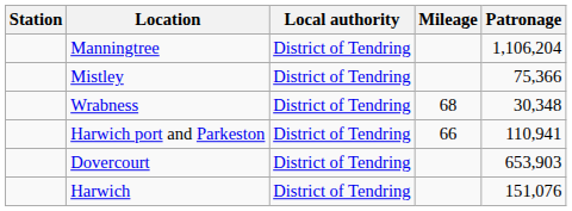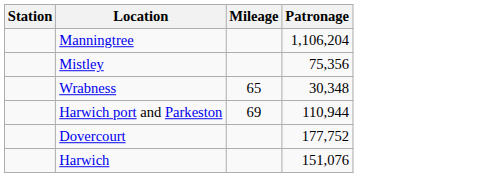- column: Local authority | District of Tendring | District of Tendring | District of Tendring | District of Tendring | District of Tendring | District of Tendring
Mistley | Patronage: 75,366 -> 75,356
Wrabness | Mileage: 68 -> 65
Harwich port and Parkeston | Mileage: 66 -> 69
Harwich port and Parkeston | Patronage: 110,941 -> 110,944
Dovercourt | Patronage: 653,903 -> 177,752
